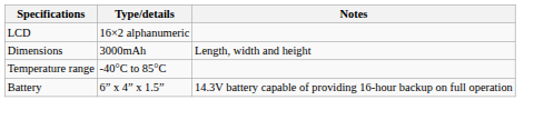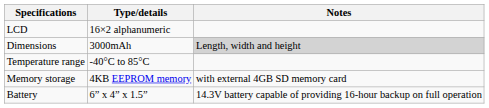Dimensions | Notes: no background -> lightgrey background
+ row: Memory storage | 4KB EEPROM memory | with external 4GB SD memory card
